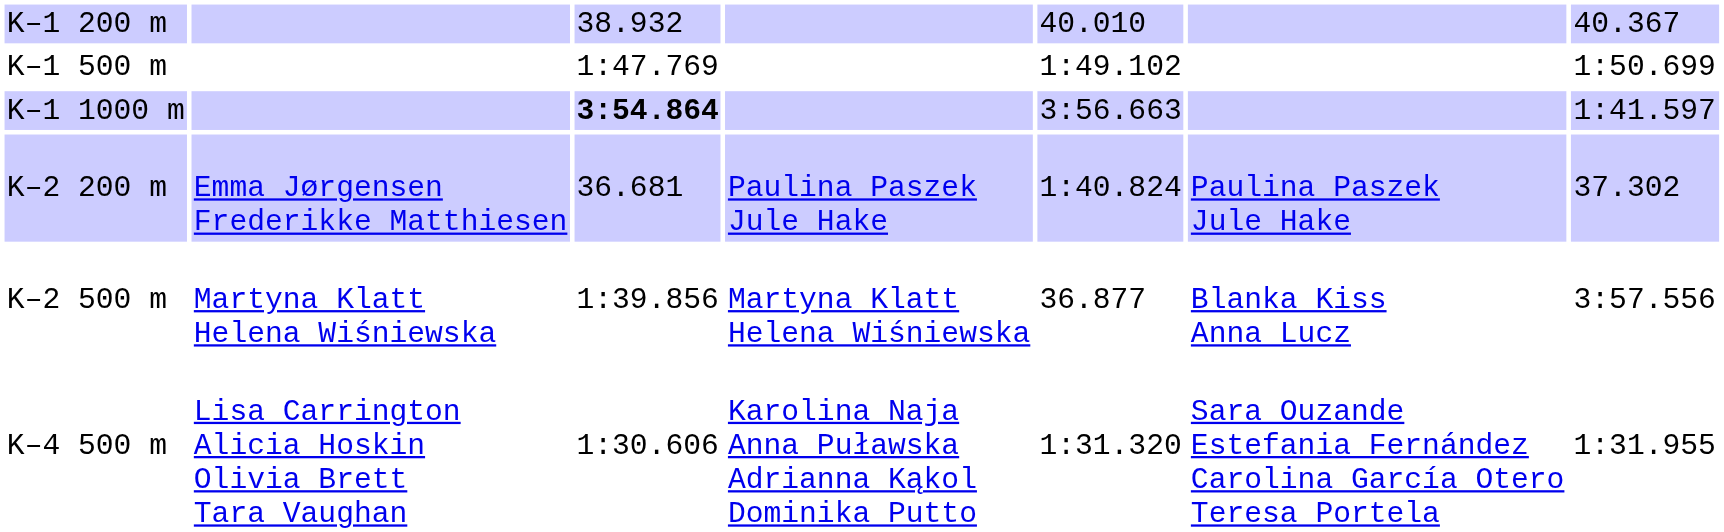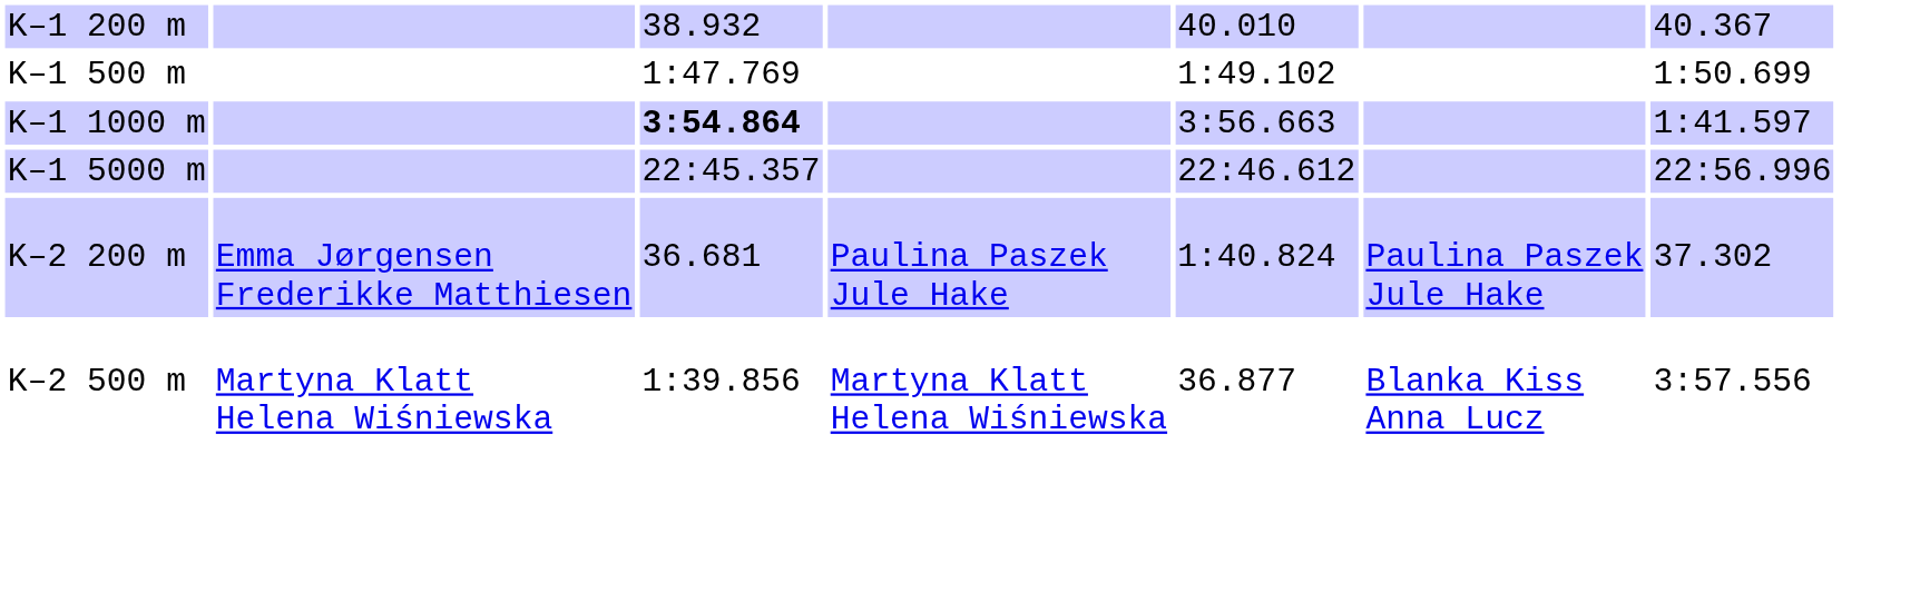+ row: K–1 5000 m | 22:45.357 | 22:46.612 | 22:56.996
- row: K–4 500 m | Lisa Carrington Alicia Hoskin Olivia Brett Tara Vaughan | 1:30.606 | Karolina Naja Anna Puławska Adrianna Kąkol Dominika Putto | 1:31.320 | Sara Ouzande Estefania Fernández Carolina García Otero Teresa Portela | 1:31.955
